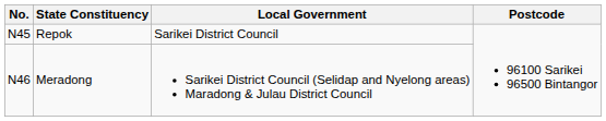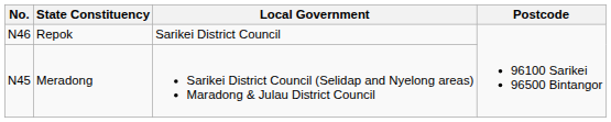Repok | No.: N45 -> N46
Meradong | No.: N46 -> N45
